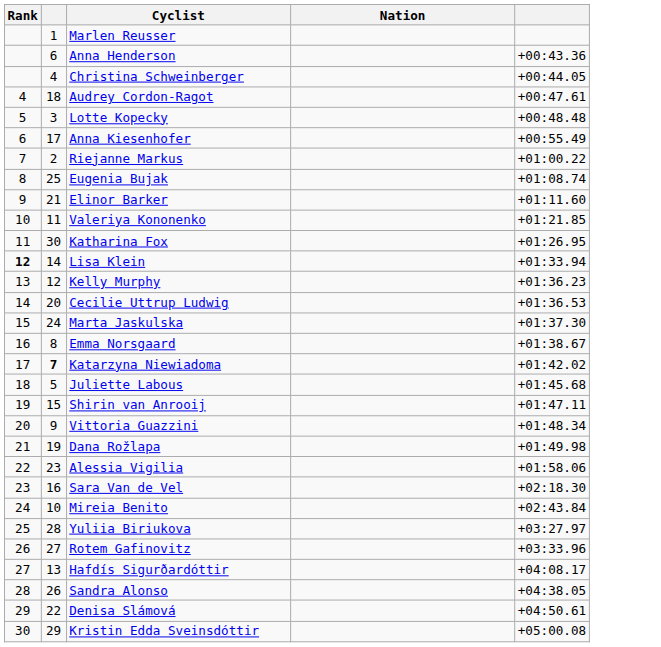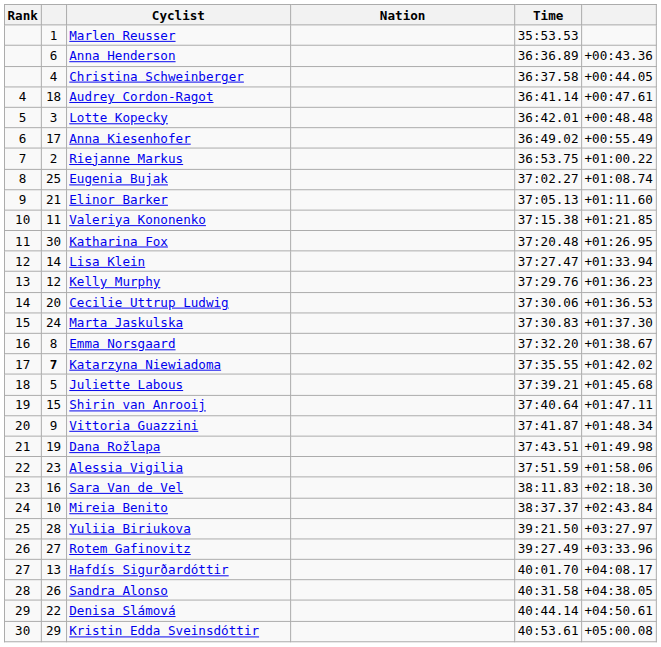+ column: Time | 35:53.53 | 36:36.89 | 36:37.58 | 36:41.14 | 36:42.01 | 36:49.02 | 36:53.75 | 37:02.27 | 37:05.13 | 37:15.38 | 37:20.48 | 37:27.47 | 37:29.76 | 37:30.06 | 37:30.83 | 37:32.20 | 37:35.55 | 37:39.21 | 37:40.64 | 37:41.87 | 37:43.51 | 37:51.59 | 38:11.83 | 38:37.37 | 39:21.50 | 39:27.49 | 40:01.70 | 40:31.58 | 40:44.14 | 40:53.61
Lisa Klein | Rank: bold -> normal
